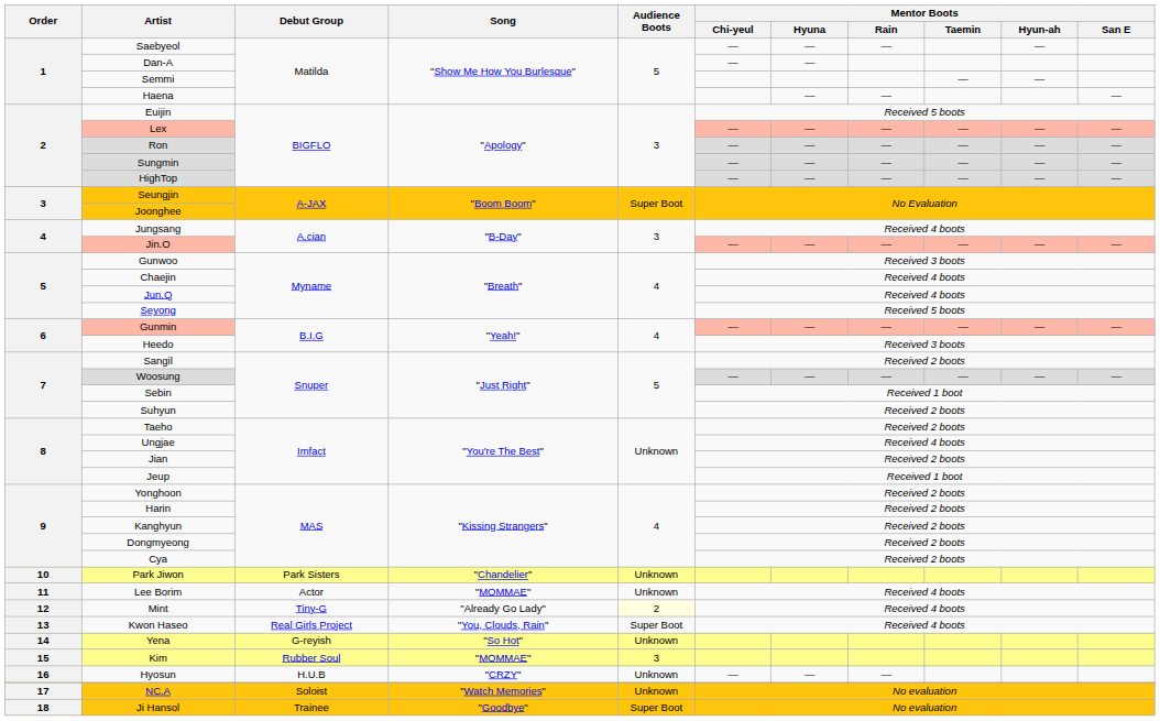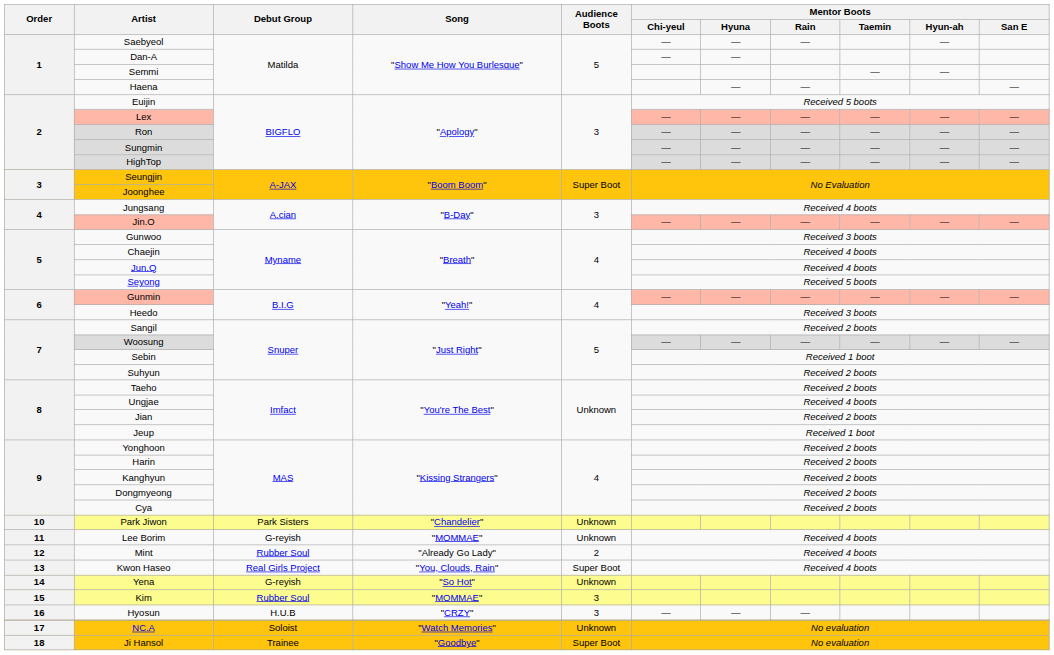Lee Borim | Debut Group: Actor -> G-reyish
Mint | Debut Group: Tiny-G -> Rubber Soul
Mint | Audience Boots: lightyellow background -> no background
Hyosun | Audience Boots: Unknown -> 3
